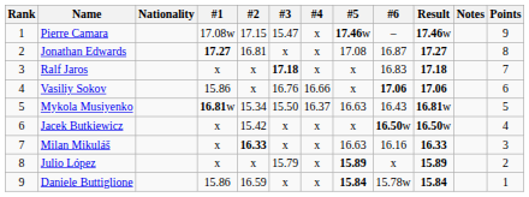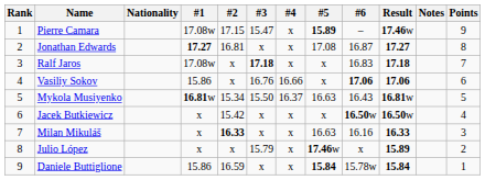Pierre Camara | #5: 17.46w -> 15.89
Ralf Jaros | #1: x -> 17.08w
Julio López | #5: 15.89 -> 17.46w
